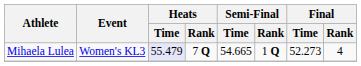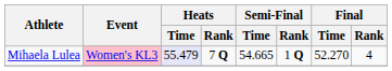Mihaela Lulea | Event: no background -> pink background
Mihaela Lulea | Final / Time: 52.273 -> 52.270
